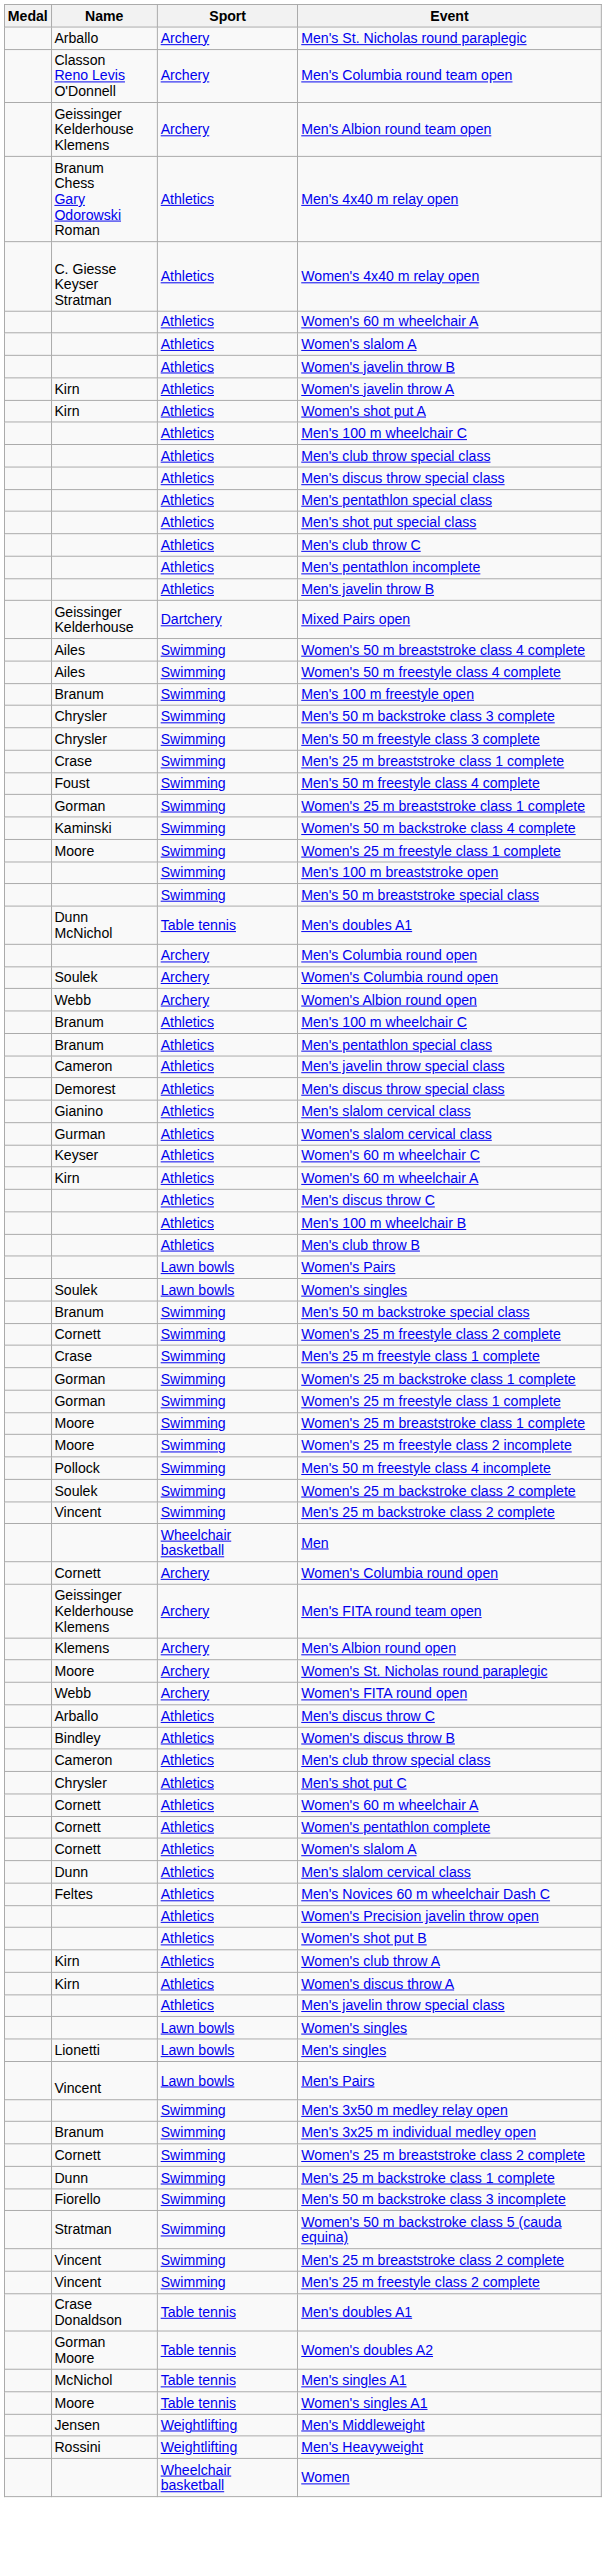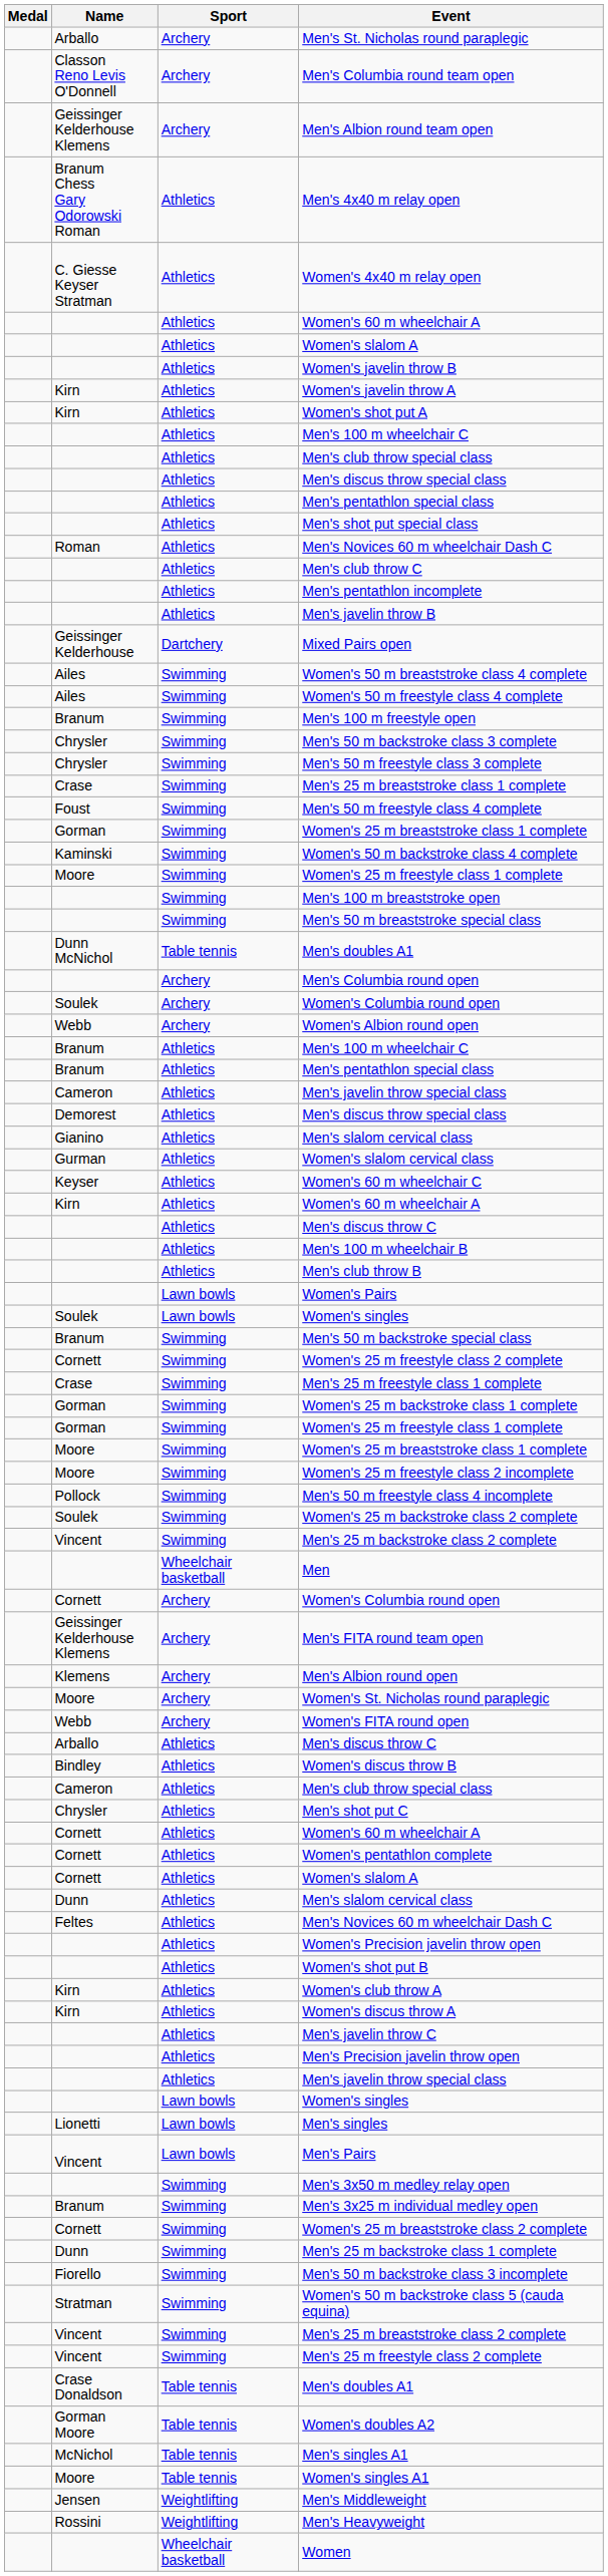+ row: Roman | Athletics | Men's Novices 60 m wheelchair Dash C
+ row: Athletics | Men's javelin throw C
+ row: Athletics | Men's Precision javelin throw open
